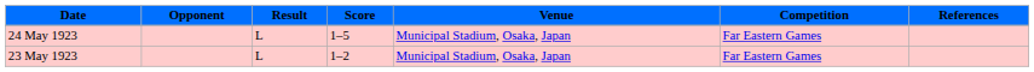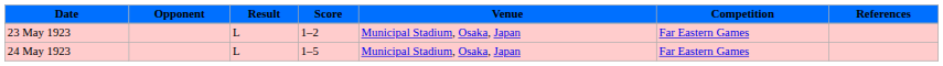rows swapped: 23 May 1923 <-> 24 May 1923
